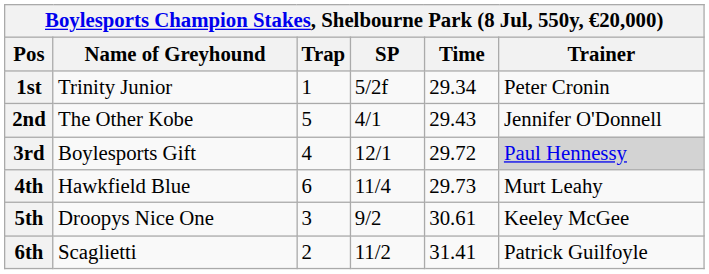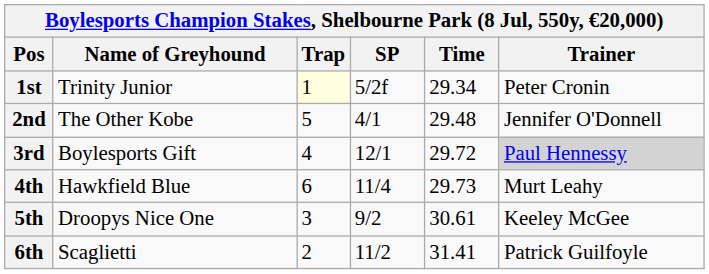1st | Trap: no background -> lightyellow background
2nd | Time: 29.43 -> 29.48
